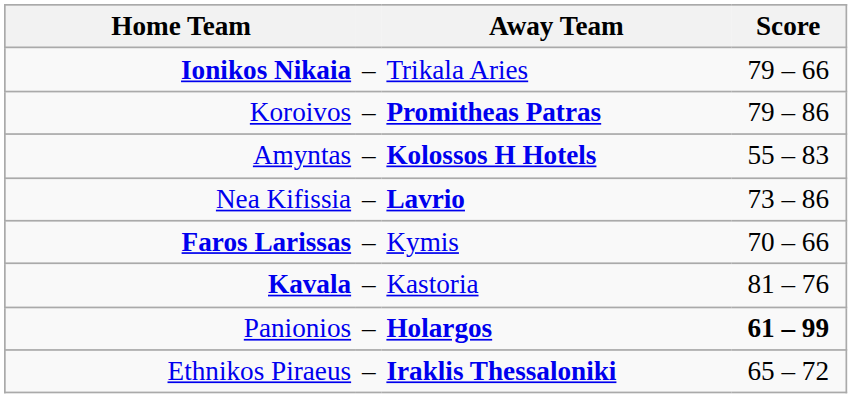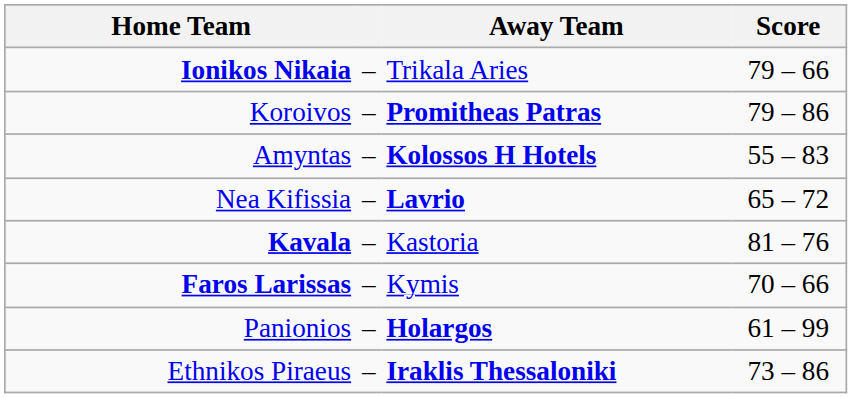Nea Kifissia | Score: 73 – 86 -> 65 – 72
rows swapped: Faros Larissas <-> Kavala
Panionios | Score: bold -> normal
Ethnikos Piraeus | Score: 65 – 72 -> 73 – 86
